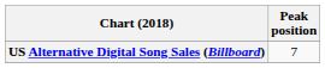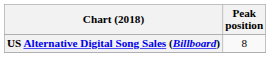US Alternative Digital Song Sales (Billboard) | Peak position: 7 -> 8
